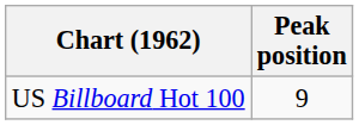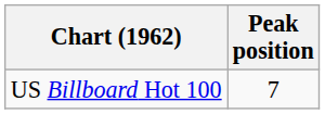US Billboard Hot 100 | Peak position: 9 -> 7
